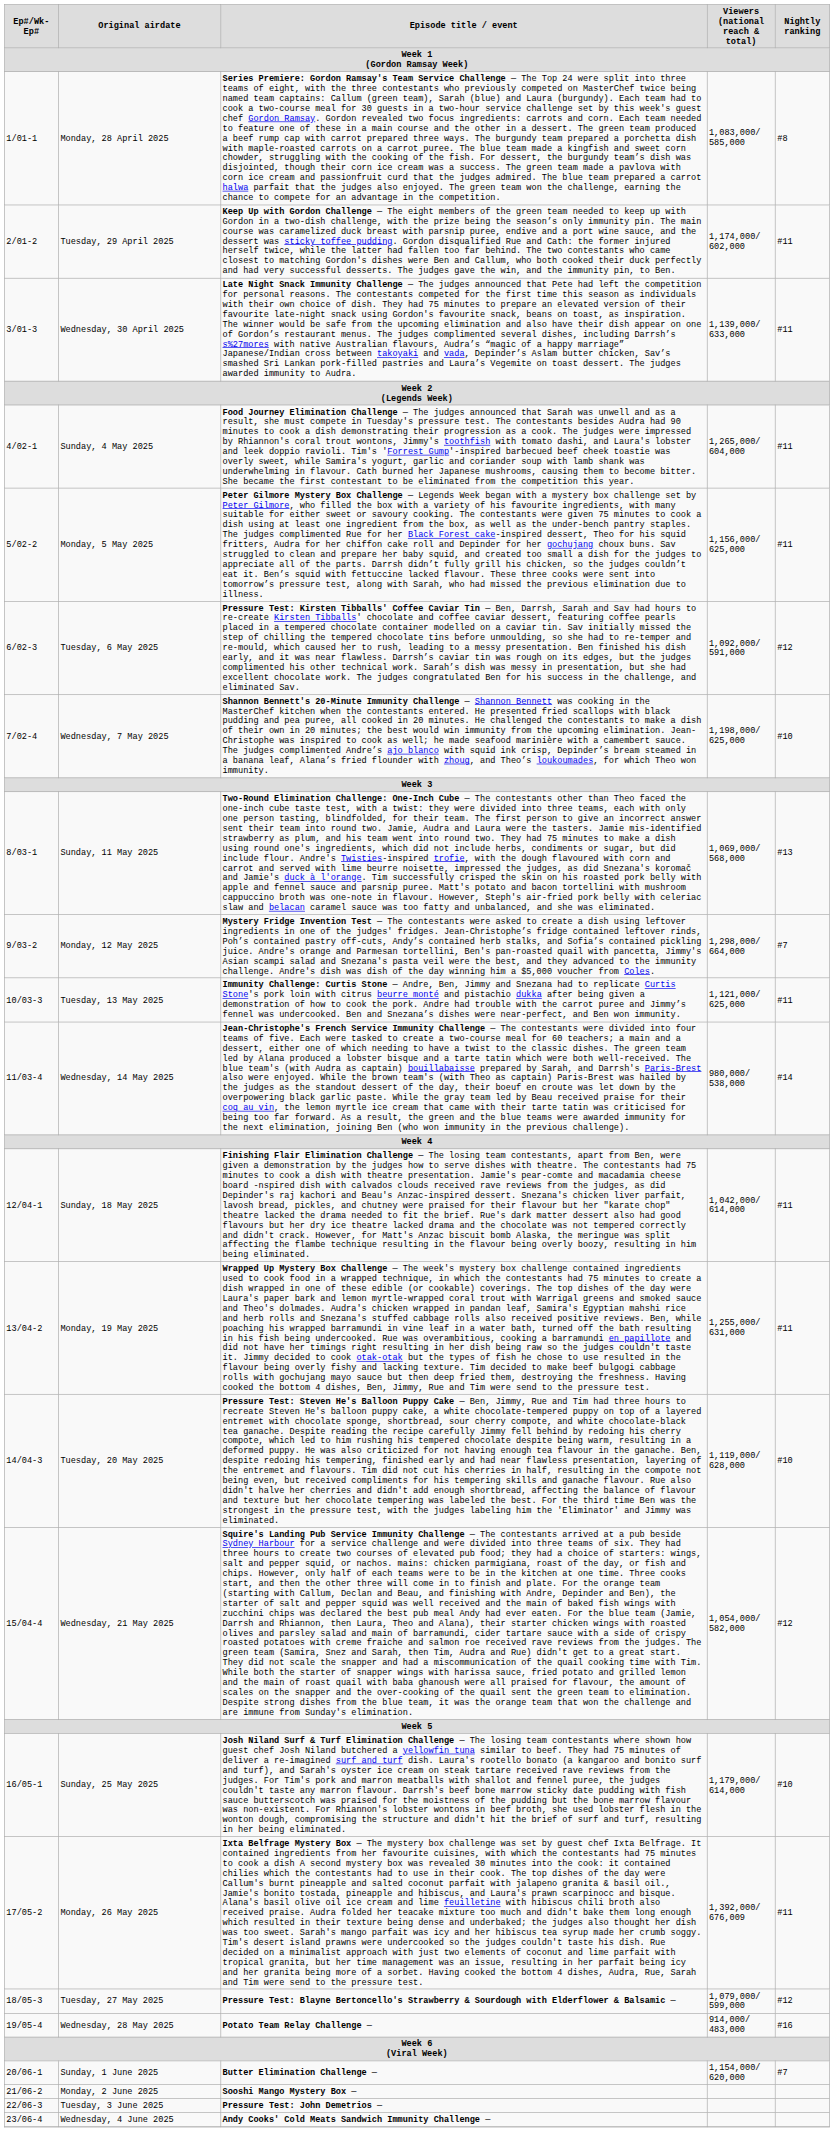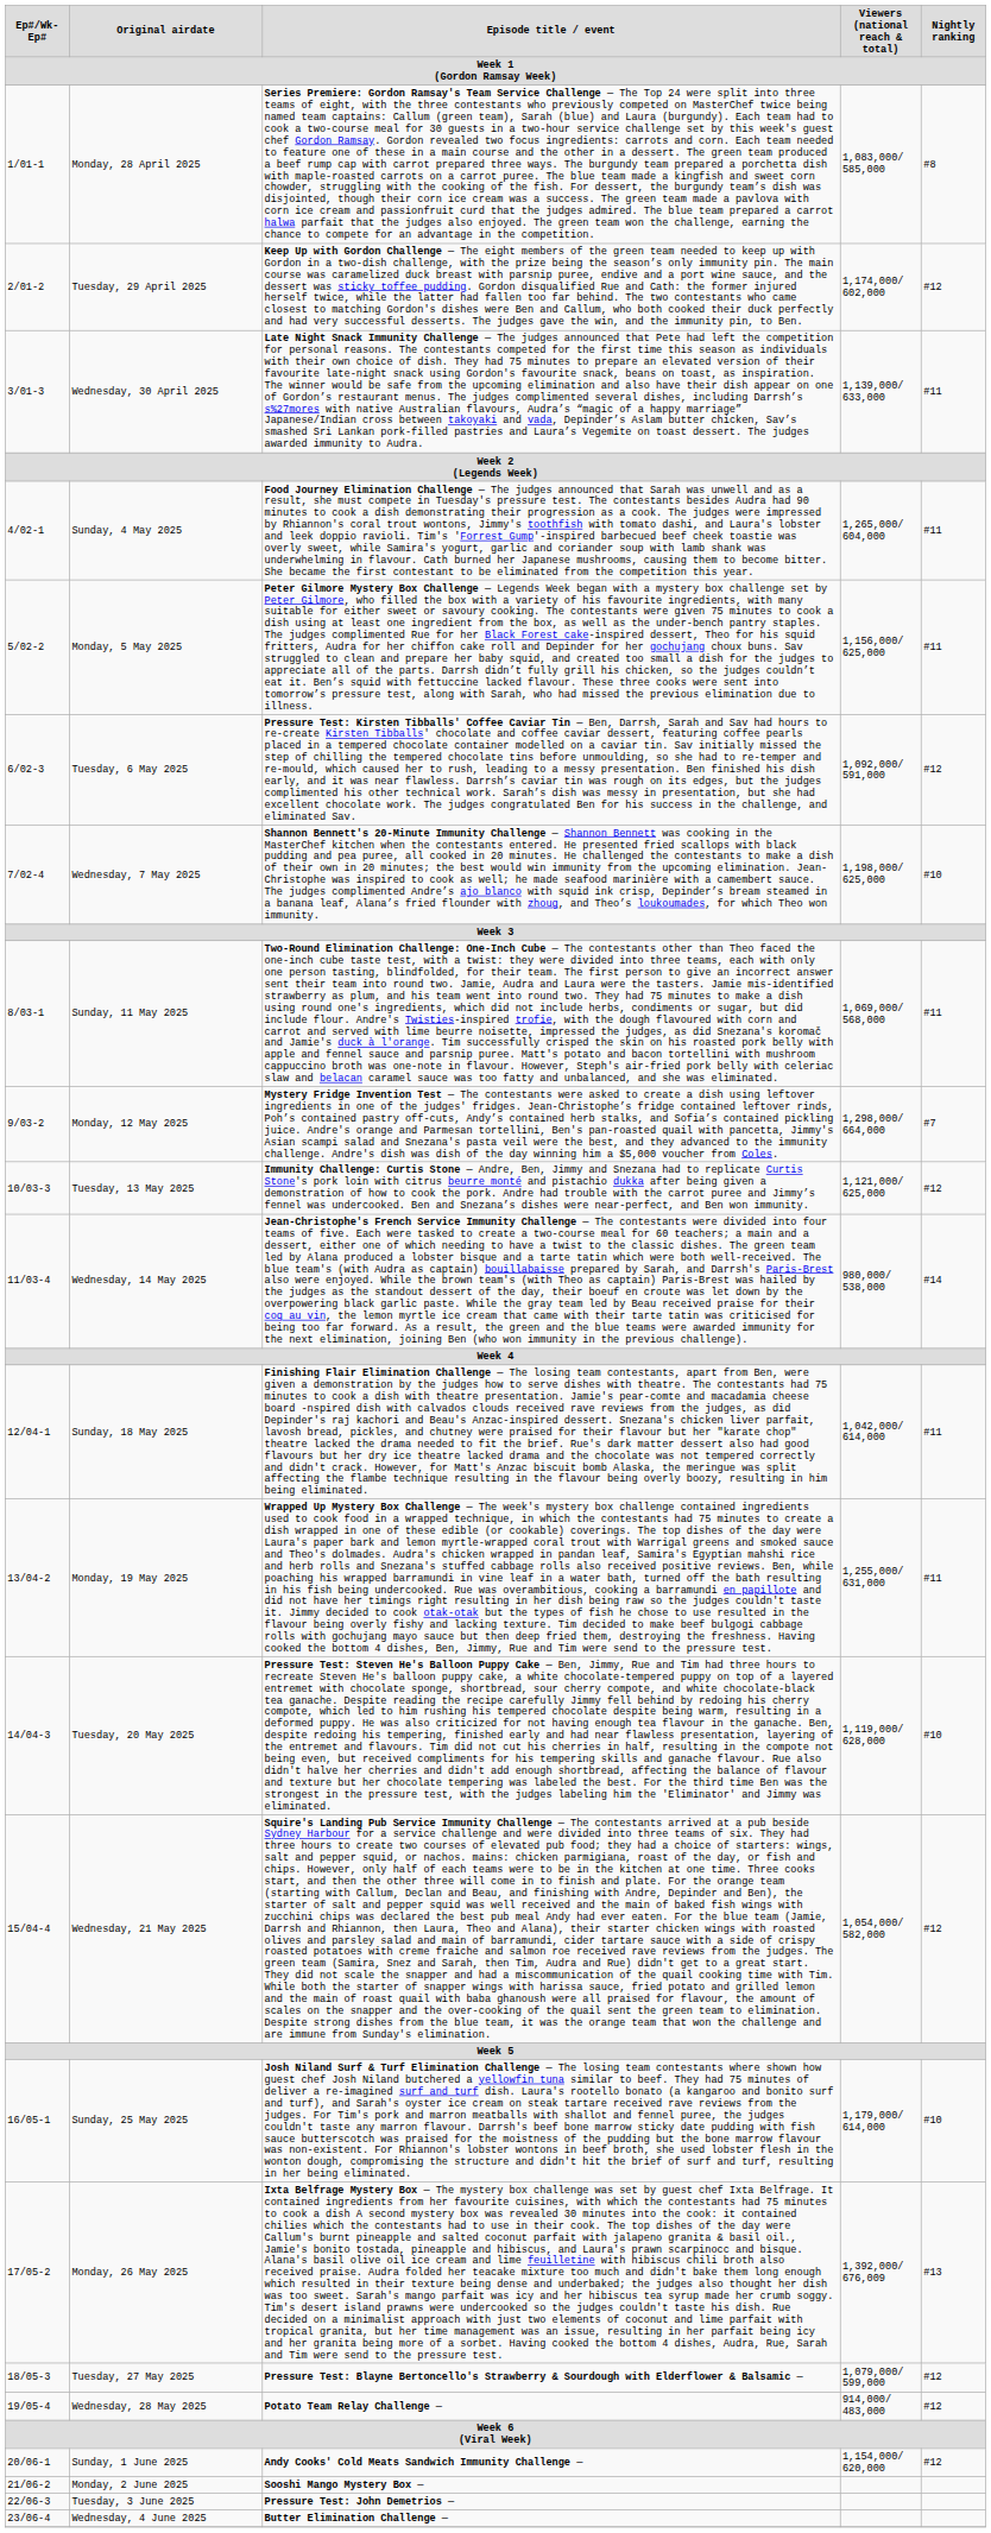Tuesday, 29 April 2025 | Nightly ranking: #11 -> #12
Sunday, 11 May 2025 | Nightly ranking: #13 -> #11
Tuesday, 13 May 2025 | Nightly ranking: #11 -> #12
Monday, 26 May 2025 | Nightly ranking: #11 -> #13
Wednesday, 28 May 2025 | Nightly ranking: #16 -> #12
Sunday, 1 June 2025 | Episode title / event: Butter Elimination Challenge — -> Andy Cooks' Cold Meats Sandwich Immunity Challenge —
Sunday, 1 June 2025 | Nightly ranking: #7 -> #12
Wednesday, 4 June 2025 | Episode title / event: Andy Cooks' Cold Meats Sandwich Immunity Challenge — -> Butter Elimination Challenge —
